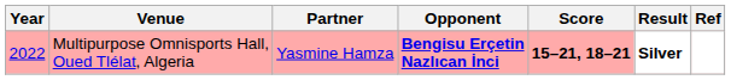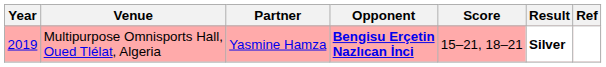Multipurpose Omnisports Hall, Oued Tlélat, Algeria | Year: 2022 -> 2019
Multipurpose Omnisports Hall, Oued Tlélat, Algeria | Score: bold -> normal
